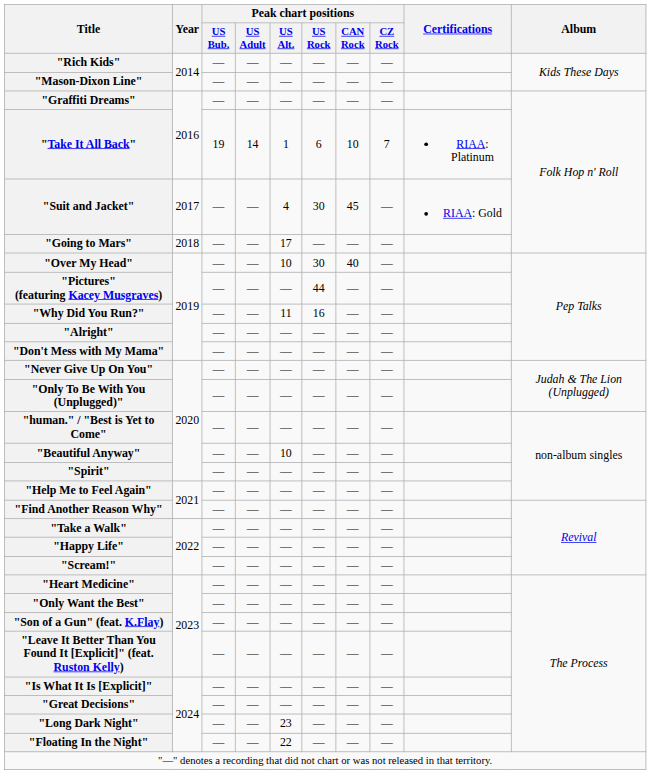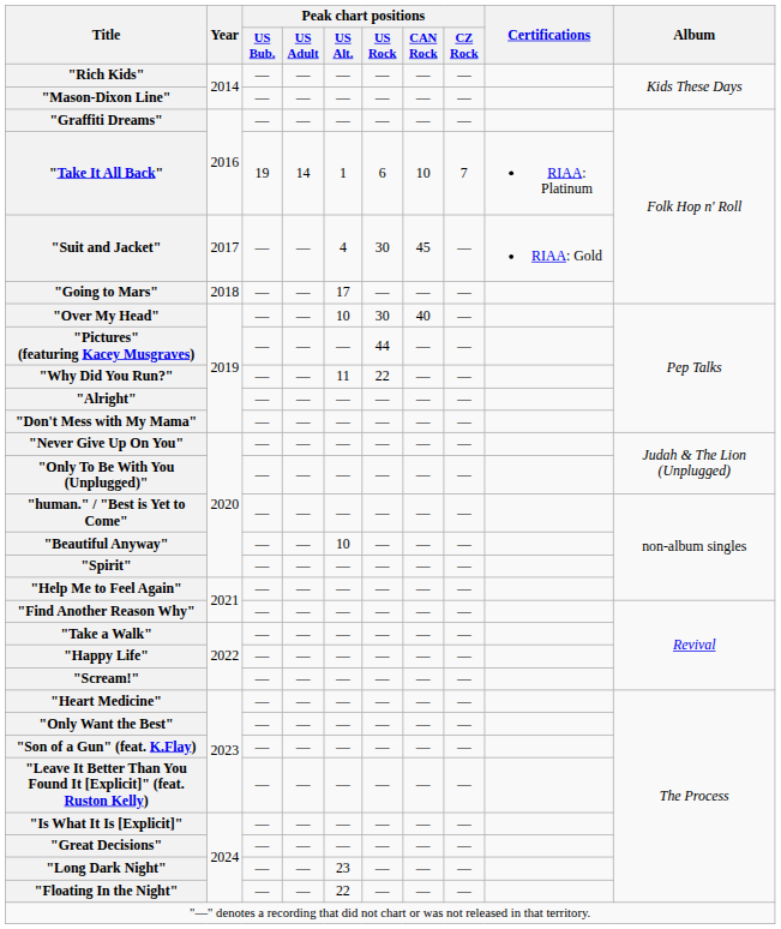"Why Did You Run?" | Peak chart positions / US Rock: 16 -> 22
